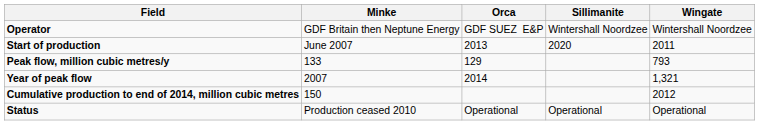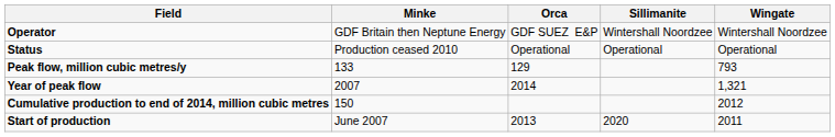rows swapped: Start of production <-> Status
